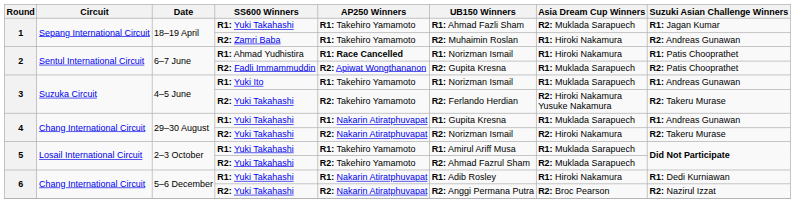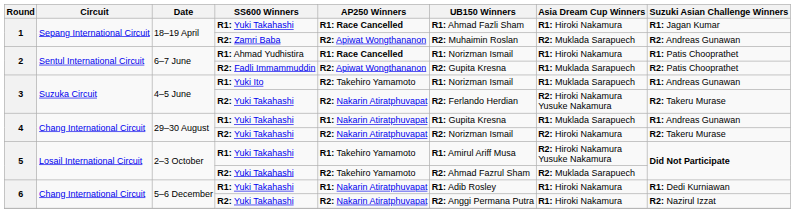1 / R1: Yuki Takahashi | AP250 Winners: R1: Takehiro Yamamoto -> R1: Race Cancelled
1 / R1: Yuki Takahashi | Asia Dream Cup Winners: R2: Muklada Sarapuech -> R1: Hiroki Nakamura
1 / R2: Zamri Baba | AP250 Winners: R1: Takehiro Yamamoto -> R2: Apiwat Wongthananon
1 / R2: Zamri Baba | Asia Dream Cup Winners: R1: Hiroki Nakamura -> R2: Muklada Sarapuech
3 / R1: Yuki Ito | AP250 Winners: R1: Takehiro Yamamoto -> R2: Takehiro Yamamoto
3 / R2: Yuki Takahashi | AP250 Winners: R2: Takehiro Yamamoto -> R2: Nakarin Atiratphuvapat
5 / R1: Yuki Takahashi | Asia Dream Cup Winners: R1: Muklada Sarapuech -> R2: Hiroki Nakamura Yusuke Nakamura
6 / R2: Yuki Takahashi | Asia Dream Cup Winners: R2: Broc Pearson -> R1: Hiroki Nakamura
